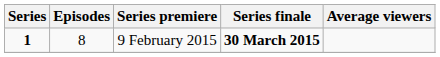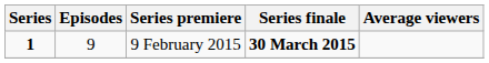9 February 2015 | Episodes: 8 -> 9
